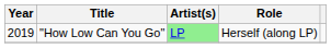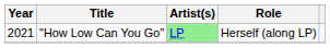"How Low Can You Go" | Year: 2019 -> 2021
